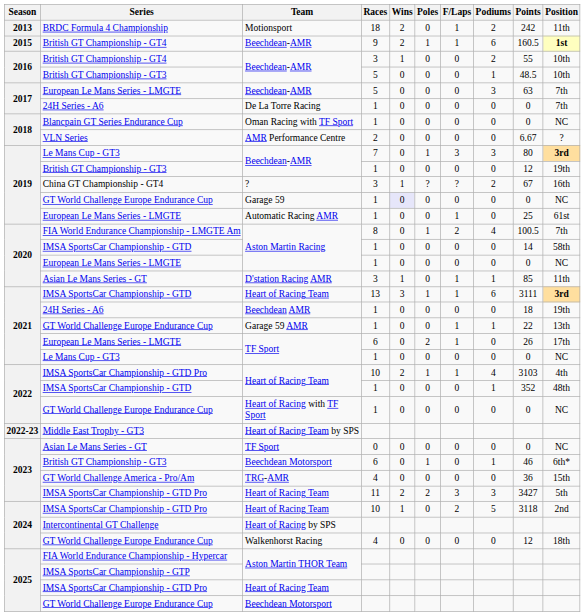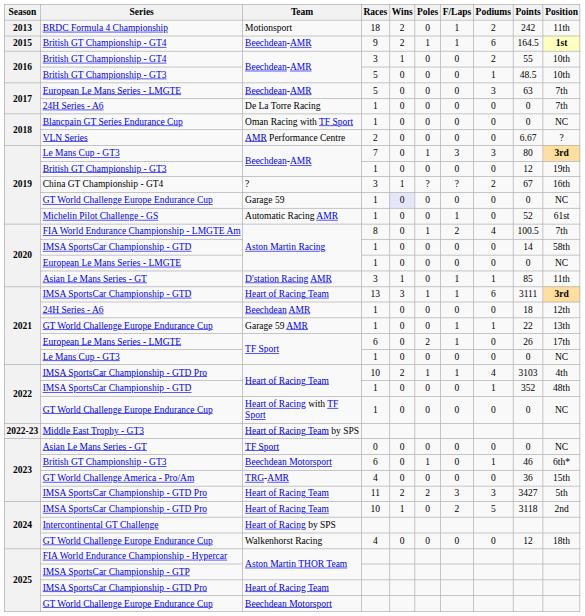Beechdean-AMR / 9 | Points: 160.5 -> 164.5
Automatic Racing AMR | Series: European Le Mans Series - LMGTE -> Michelin Pilot Challenge - GS
Automatic Racing AMR | Points: 25 -> 52
Beechdean AMR | Position: 19th -> 12th
